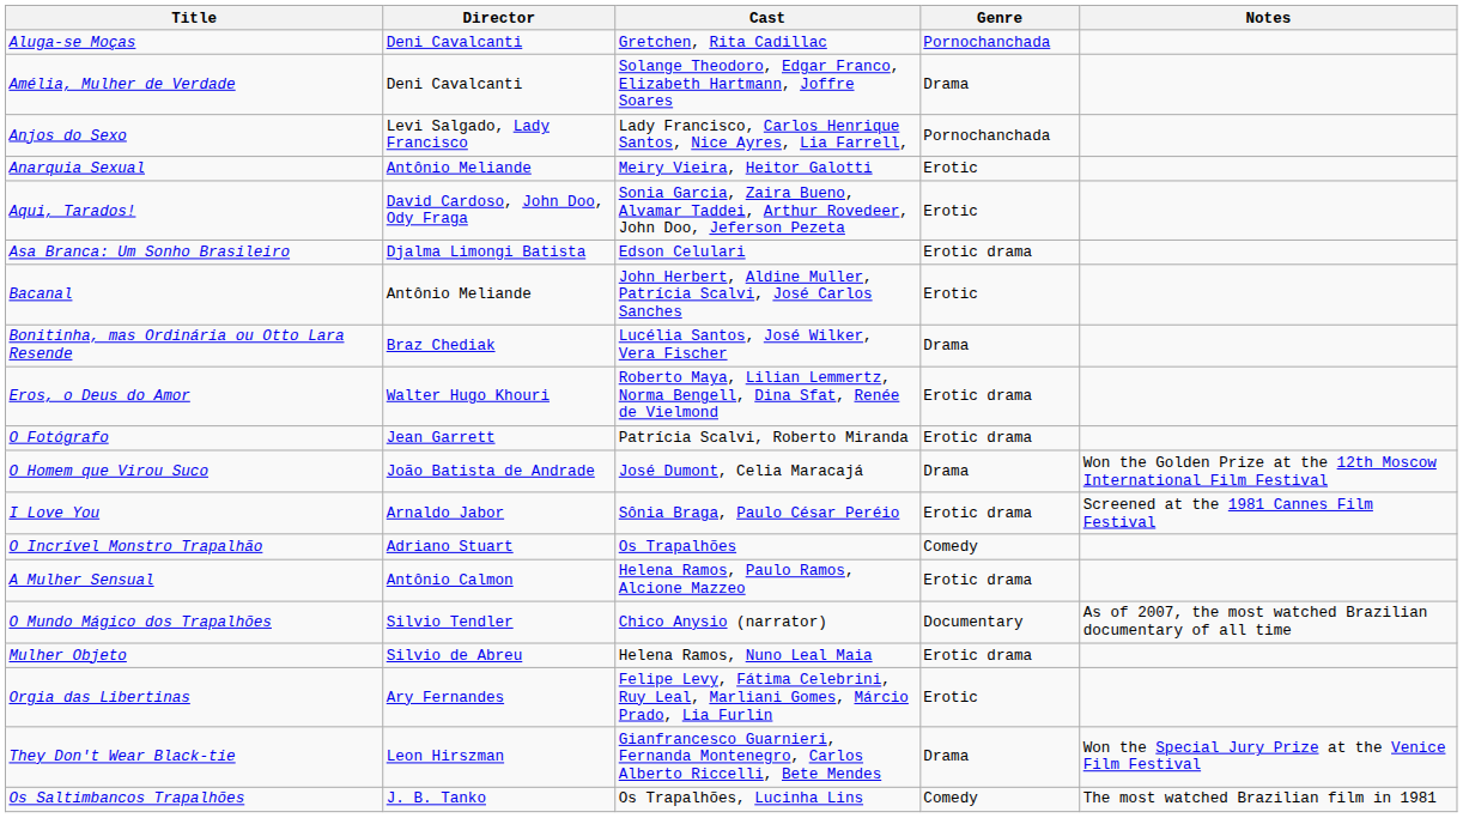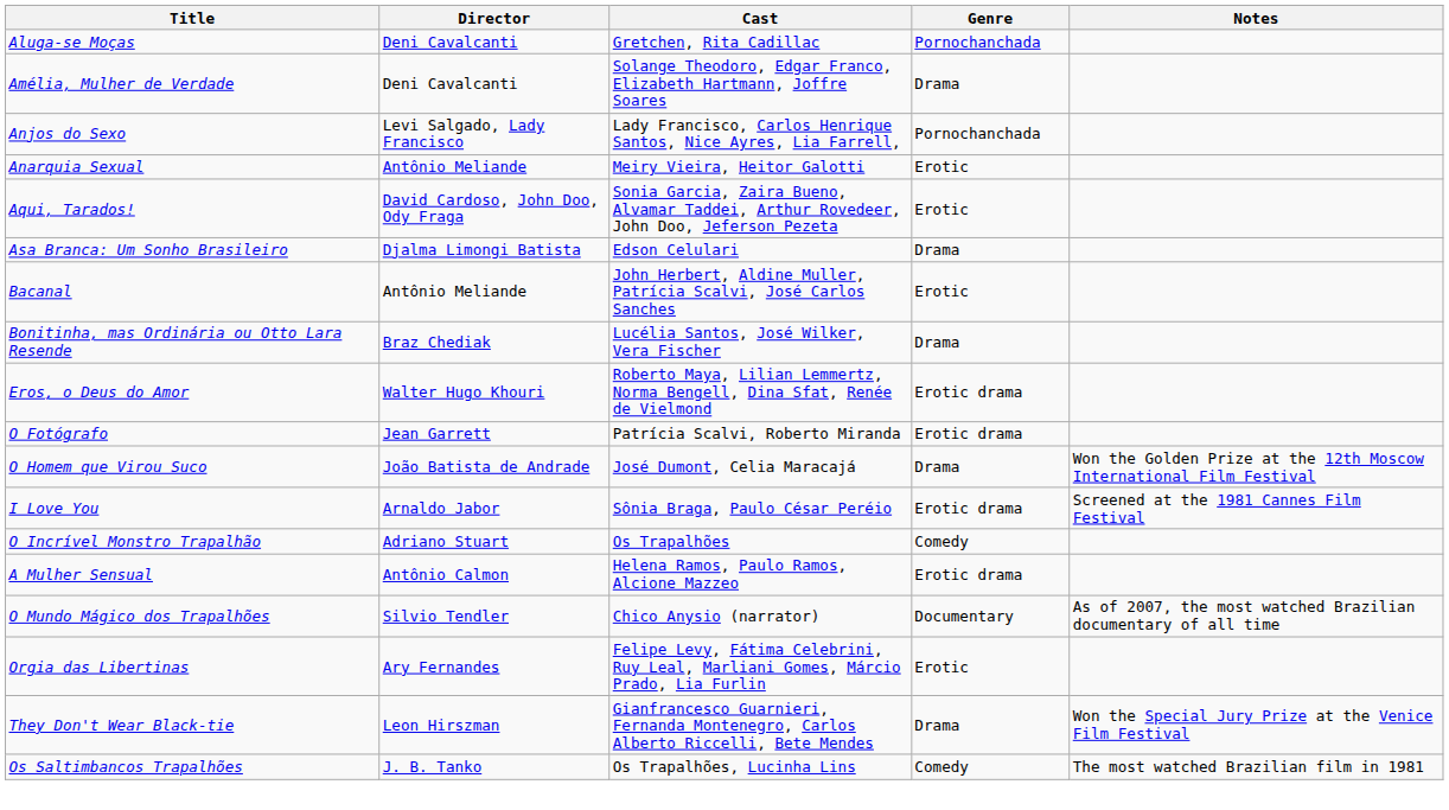Asa Branca: Um Sonho Brasileiro | Genre: Erotic drama -> Drama
- row: Mulher Objeto | Silvio de Abreu | Helena Ramos, Nuno Leal Maia | Erotic drama
